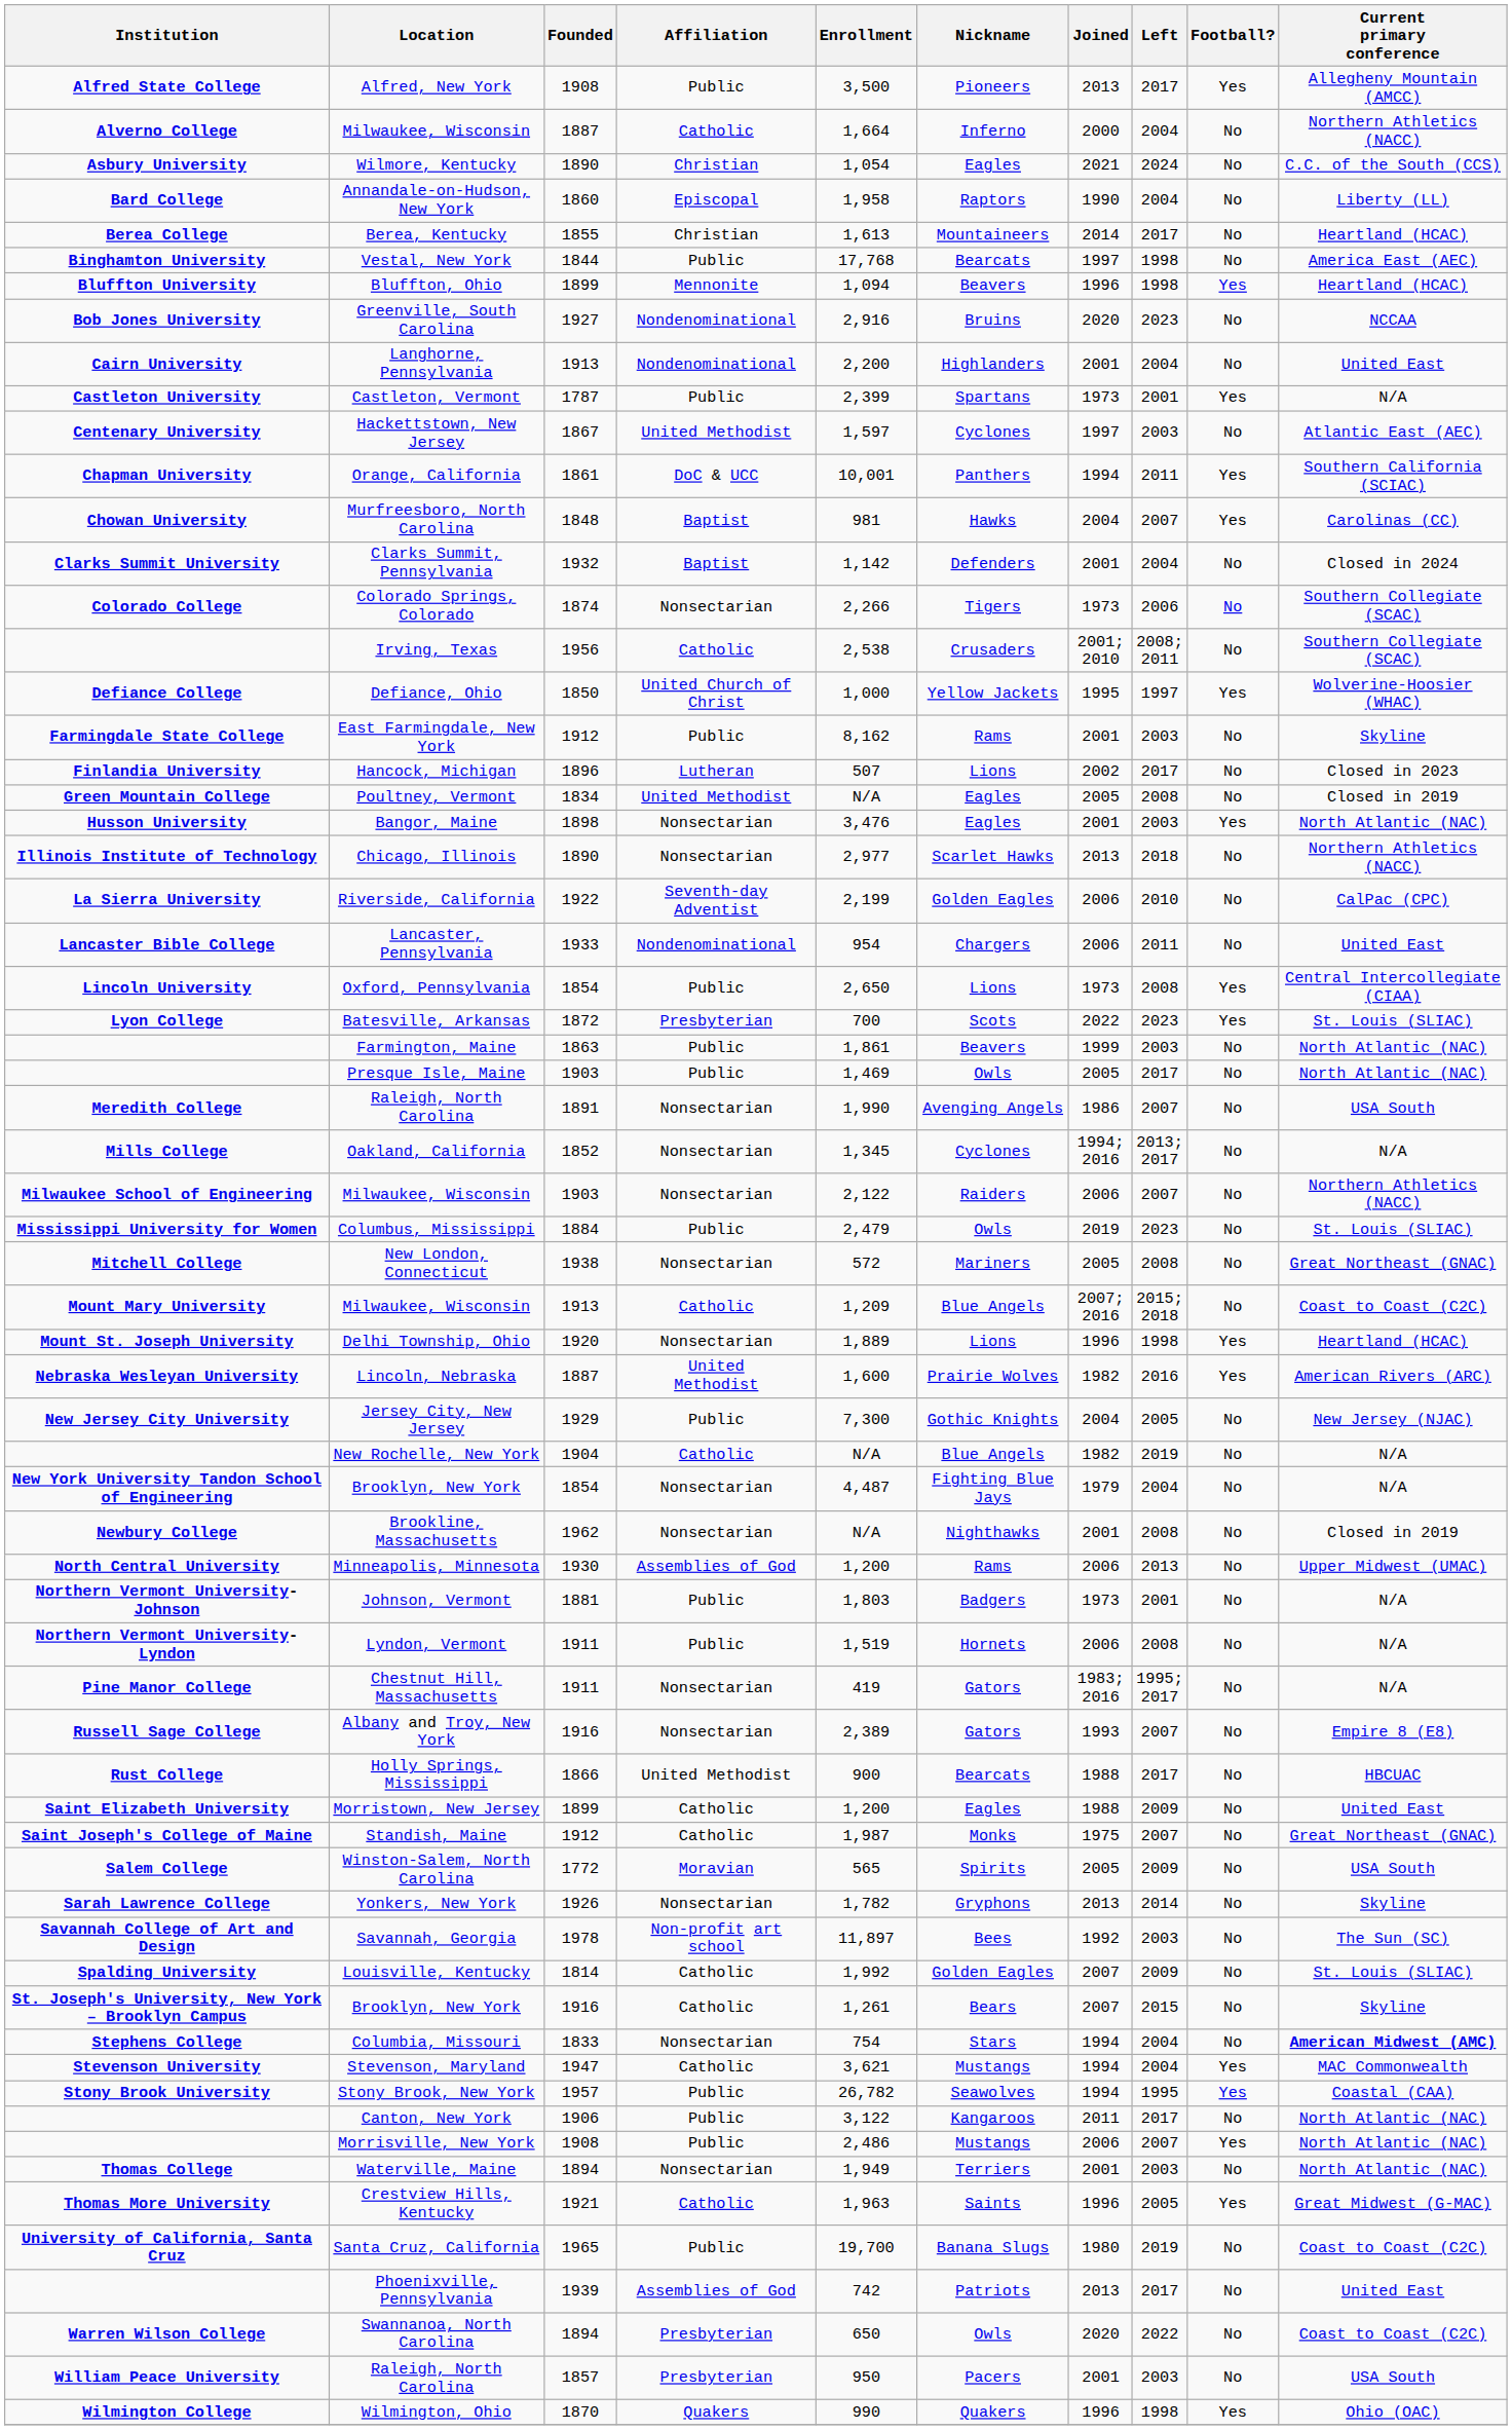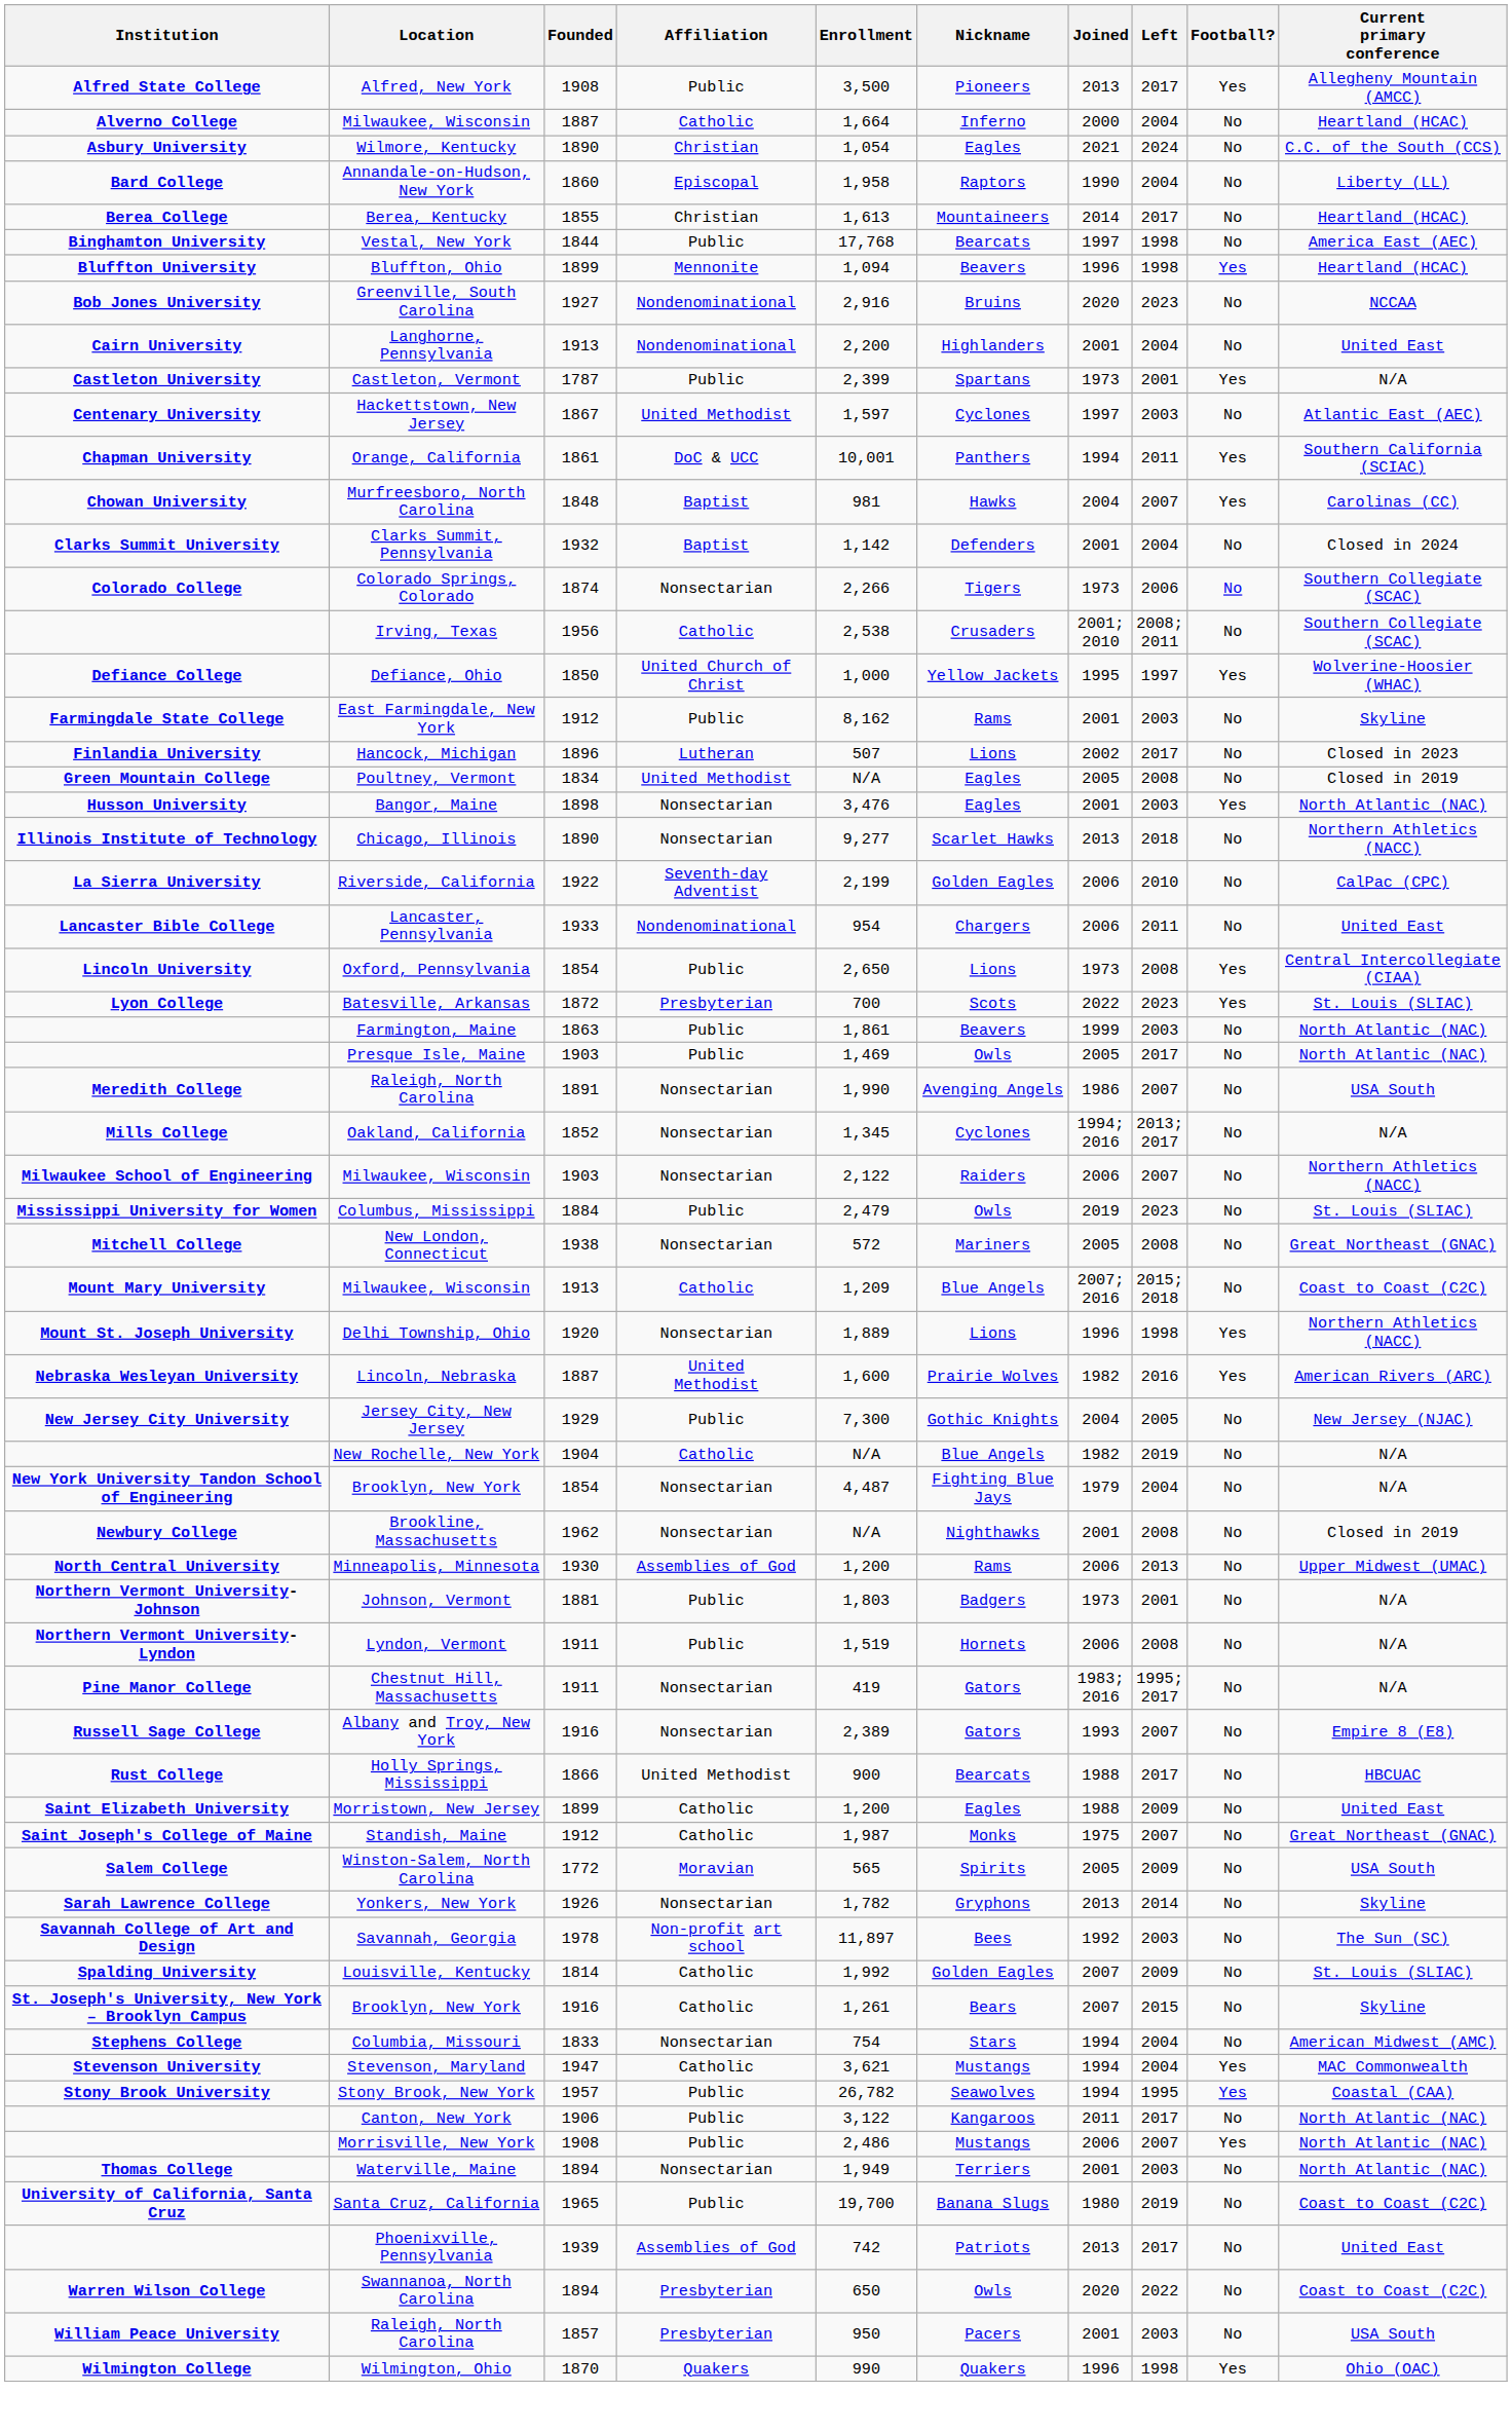Alverno College / Milwaukee, Wisconsin | Current primary conference: Northern Athletics (NACC) -> Heartland (HCAC)
Chicago, Illinois | Enrollment: 2,977 -> 9,277
Delhi Township, Ohio | Current primary conference: Heartland (HCAC) -> Northern Athletics (NACC)
Columbia, Missouri | Current primary conference: bold -> normal
- row: Thomas More University | Crestview Hills, Kentucky | 1921 | Catholic | 1,963 | Saints | 1996 | 2005 | Yes | Great Midwest (G-MAC)
